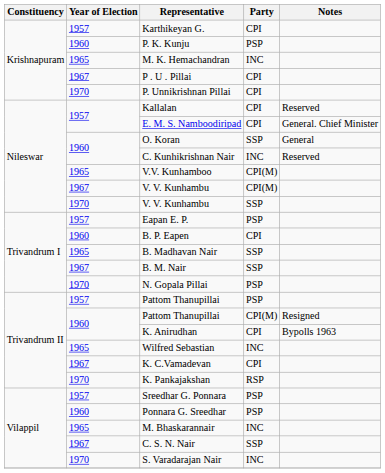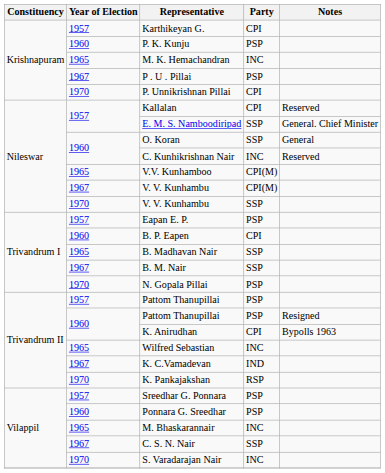P . U . Pillai | Party: CPI -> PSP
E. M. S. Namboodiripad | Party: CPI -> SSP
1960 / Pattom Thanupillai | Party: CPI(M) -> PSP
K. C.Vamadevan | Party: CPI -> IND
